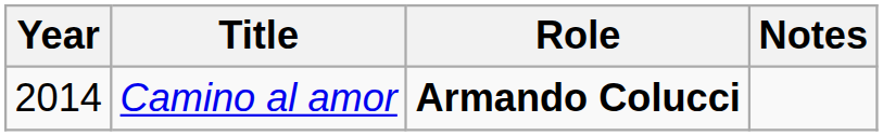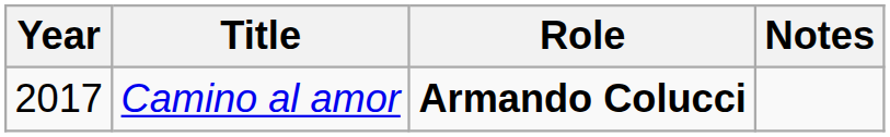Camino al amor | Year: 2014 -> 2017
